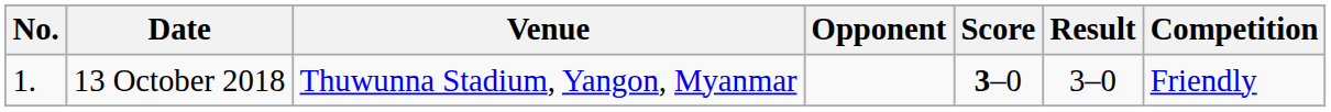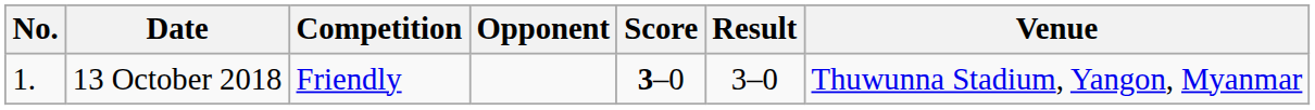columns swapped: Venue <-> Competition
